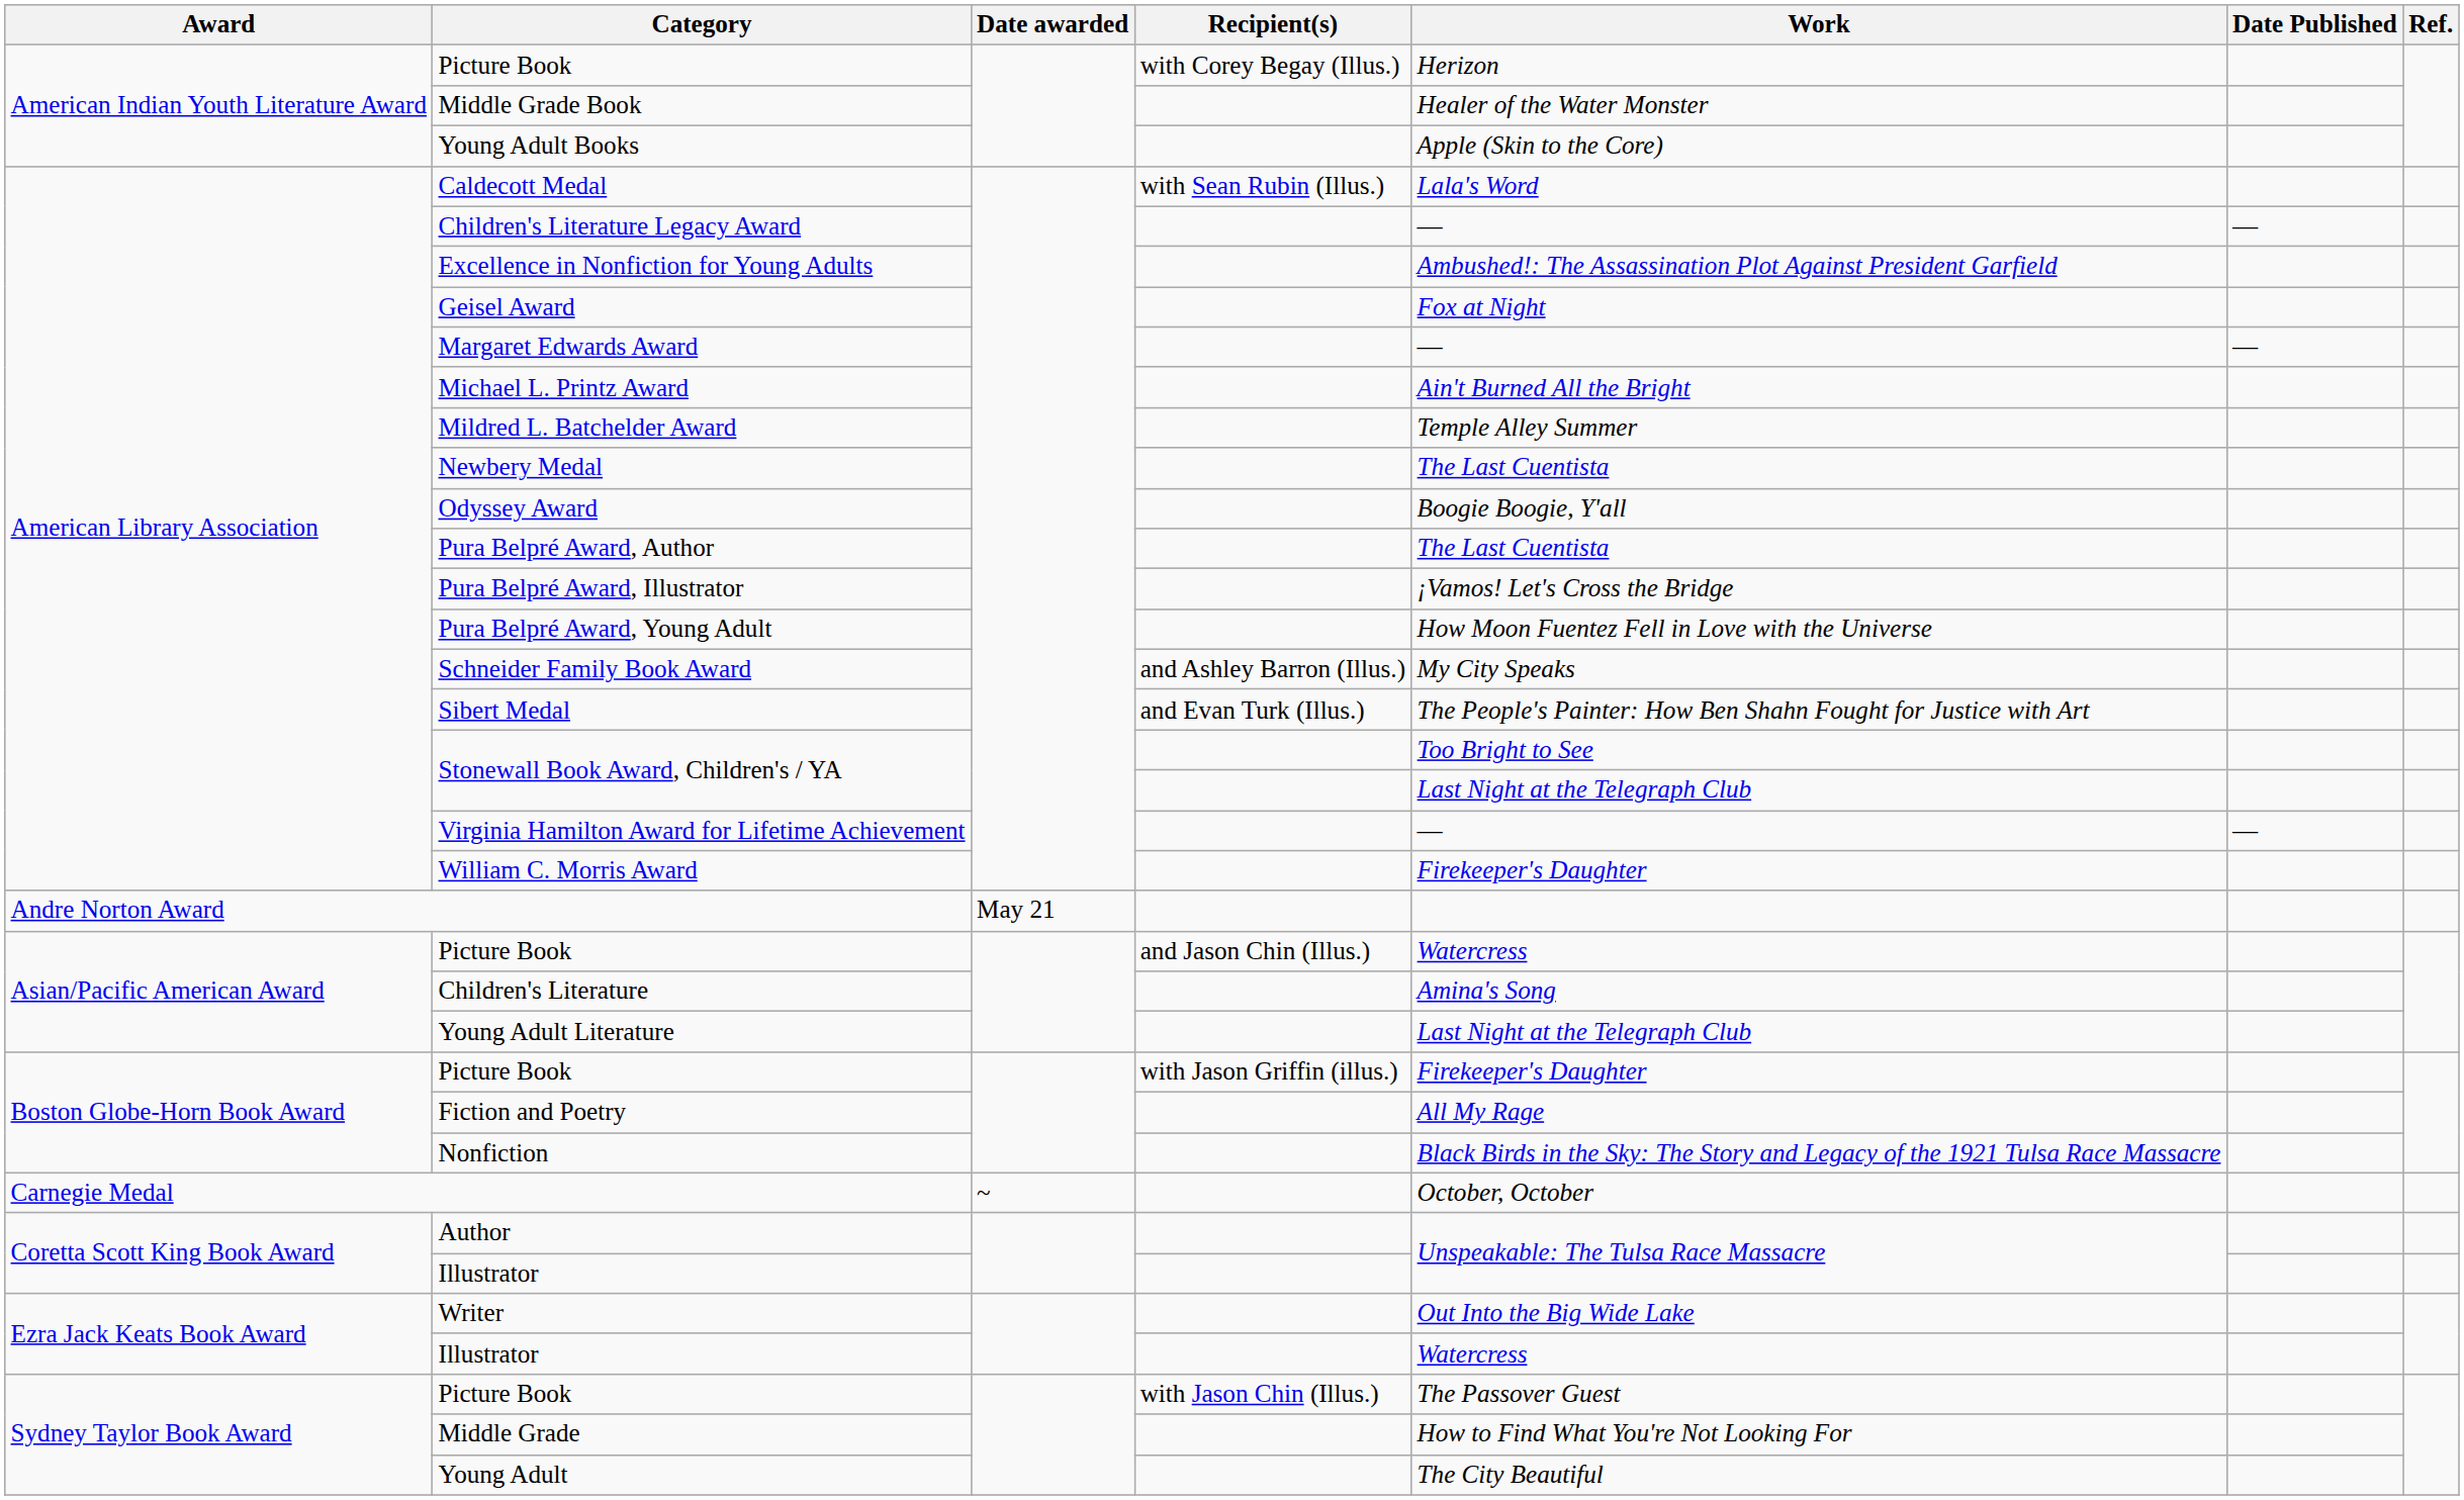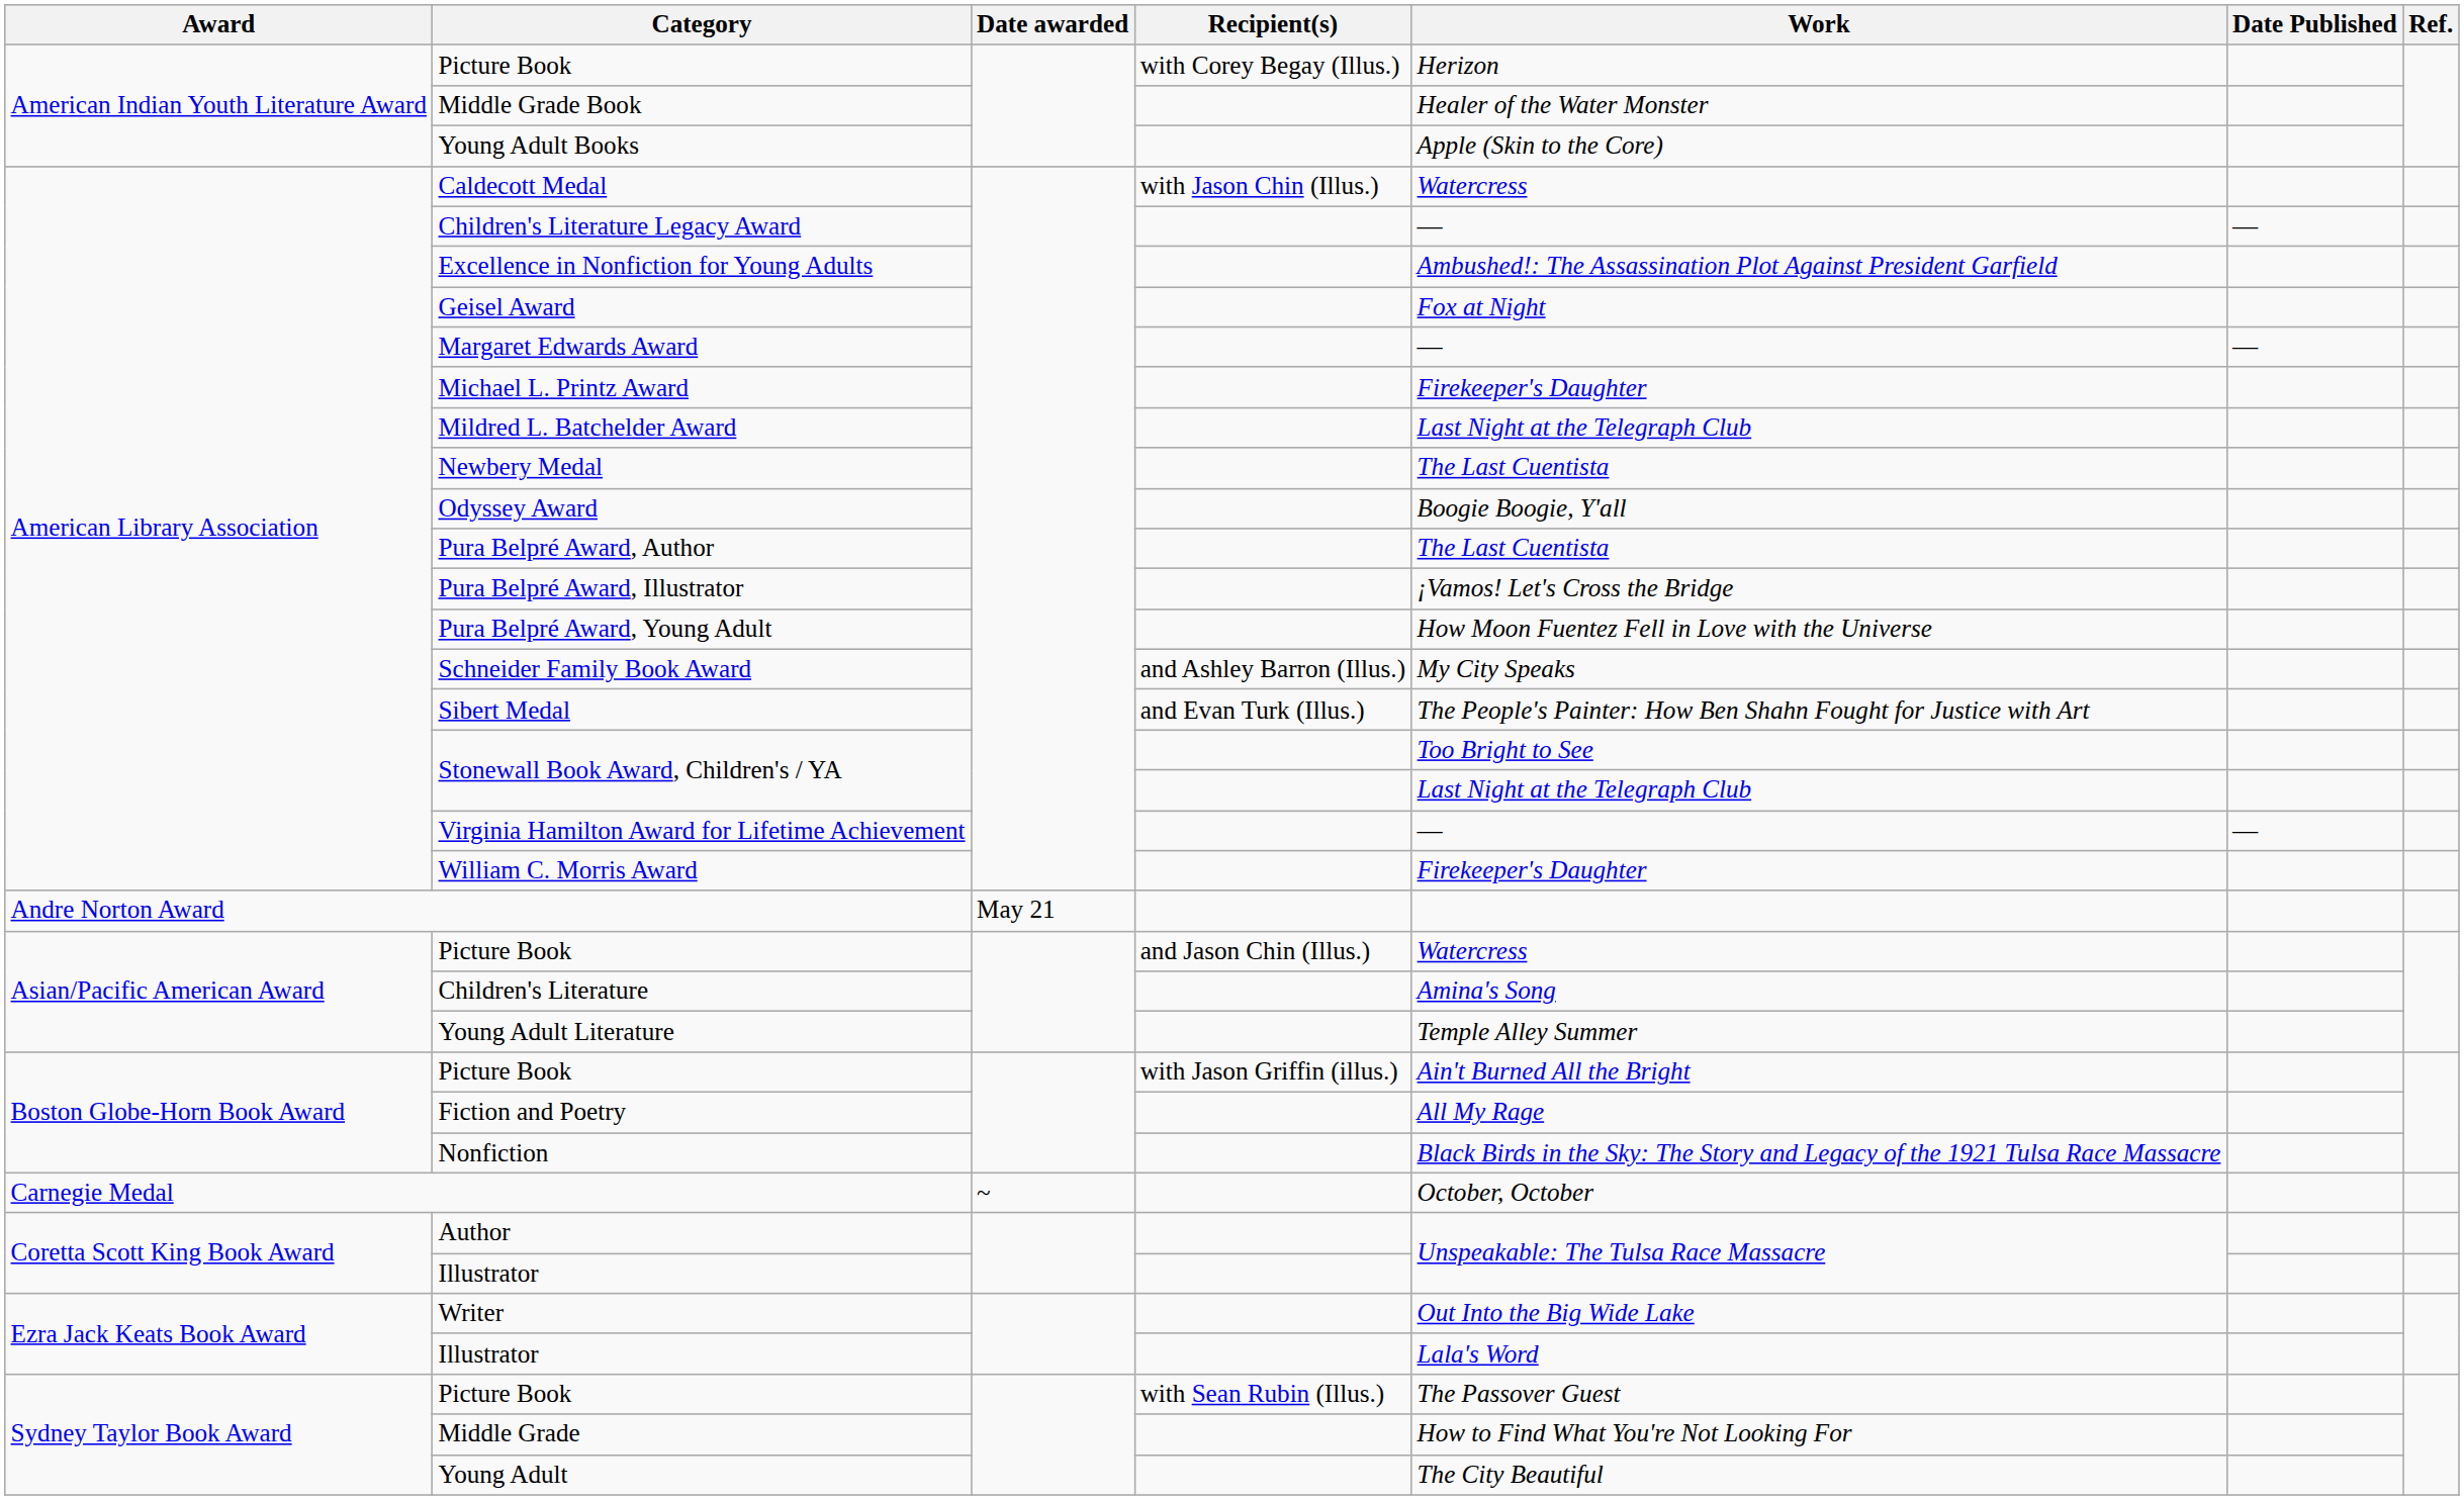Caldecott Medal | Recipient(s): with Sean Rubin (Illus.) -> with Jason Chin (Illus.)
Caldecott Medal | Work: Lala's Word -> Watercress
Michael L. Printz Award | Work: Ain't Burned All the Bright -> Firekeeper's Daughter
Mildred L. Batchelder Award | Work: Temple Alley Summer -> Last Night at the Telegraph Club
Young Adult Literature | Work: Last Night at the Telegraph Club -> Temple Alley Summer
Boston Globe-Horn Book Award / Picture Book | Work: Firekeeper's Daughter -> Ain't Burned All the Bright
Ezra Jack Keats Book Award / Illustrator | Work: Watercress -> Lala's Word
Sydney Taylor Book Award / Picture Book | Recipient(s): with Jason Chin (Illus.) -> with Sean Rubin (Illus.)
